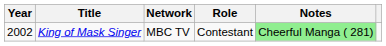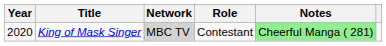King of Mask Singer | Year: 2002 -> 2020
King of Mask Singer | Network: no background -> lightgrey background
